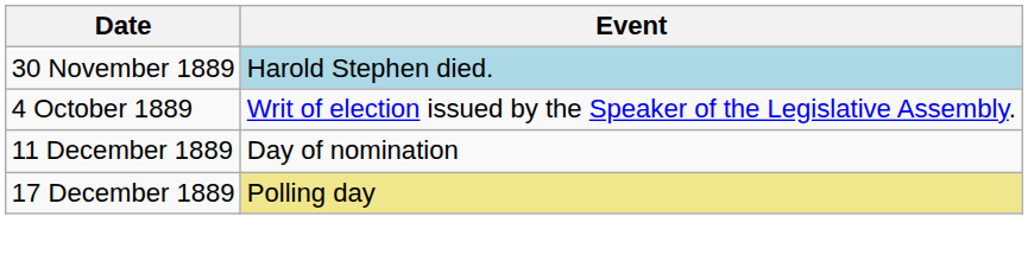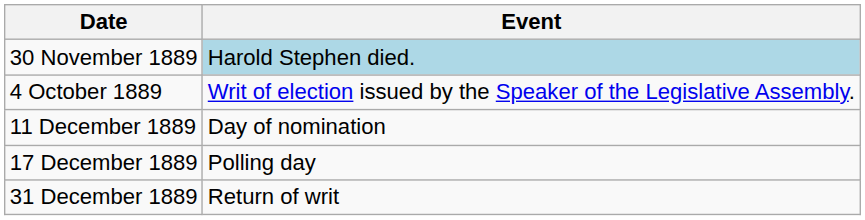17 December 1889 | Event: khaki background -> no background
+ row: 31 December 1889 | Return of writ
